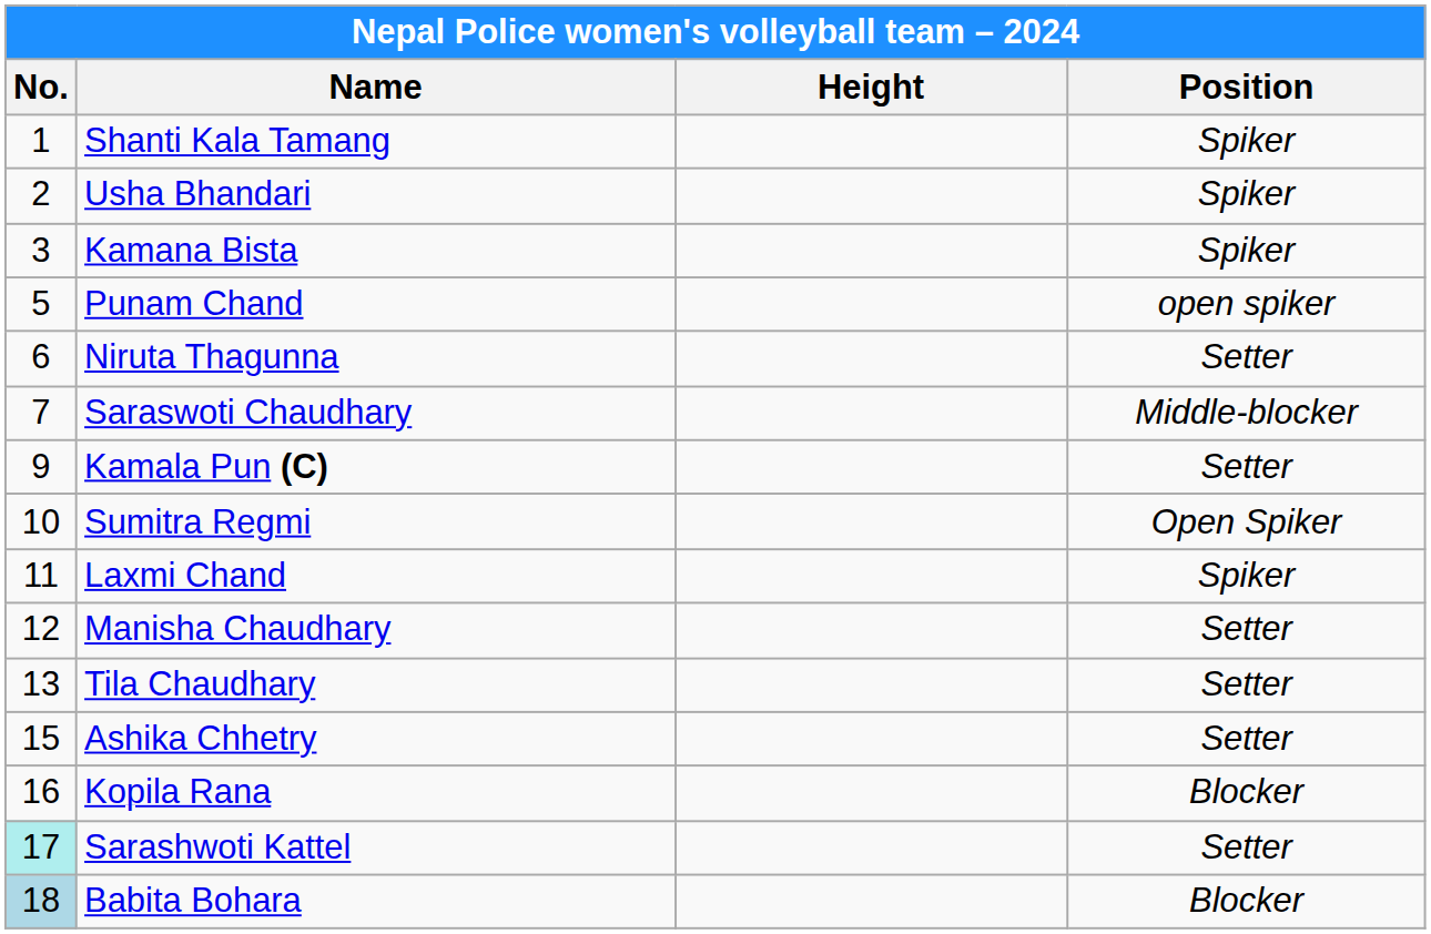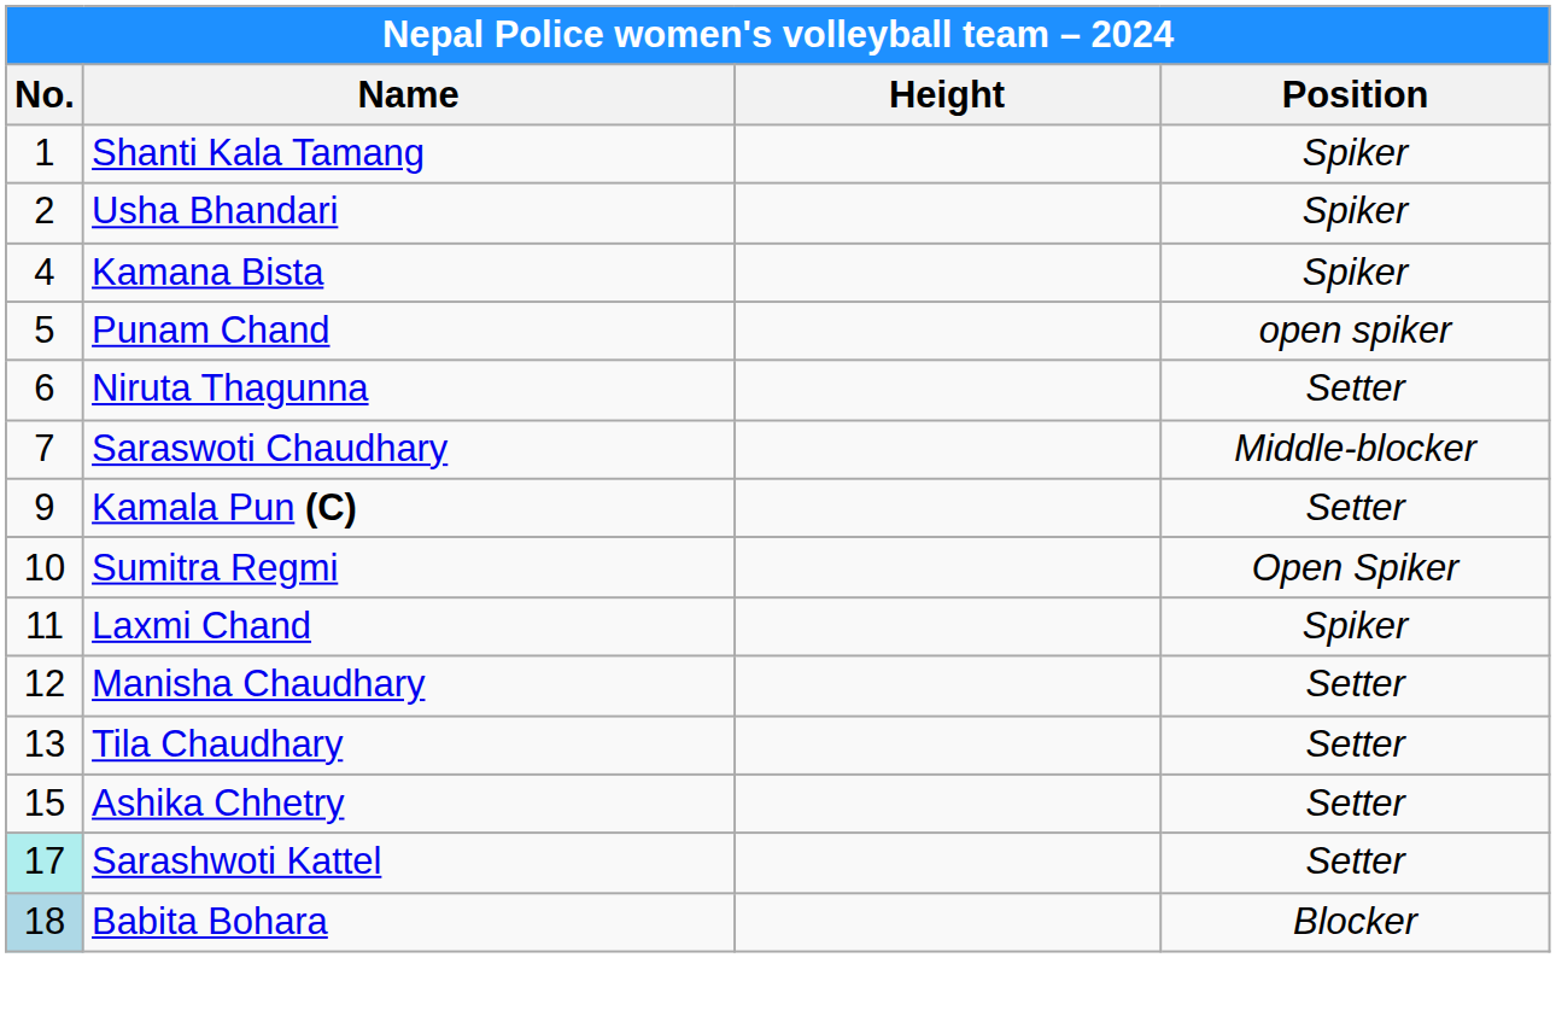Kamana Bista | column 1: 3 -> 4
- row: 16 | Kopila Rana | Blocker
